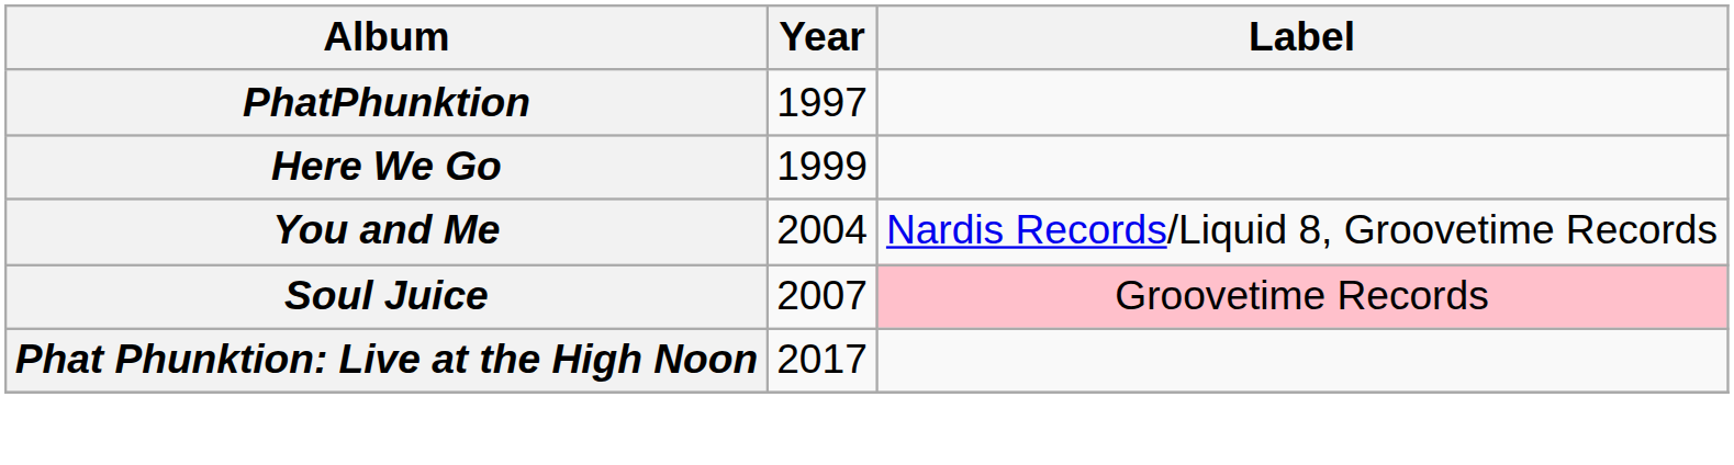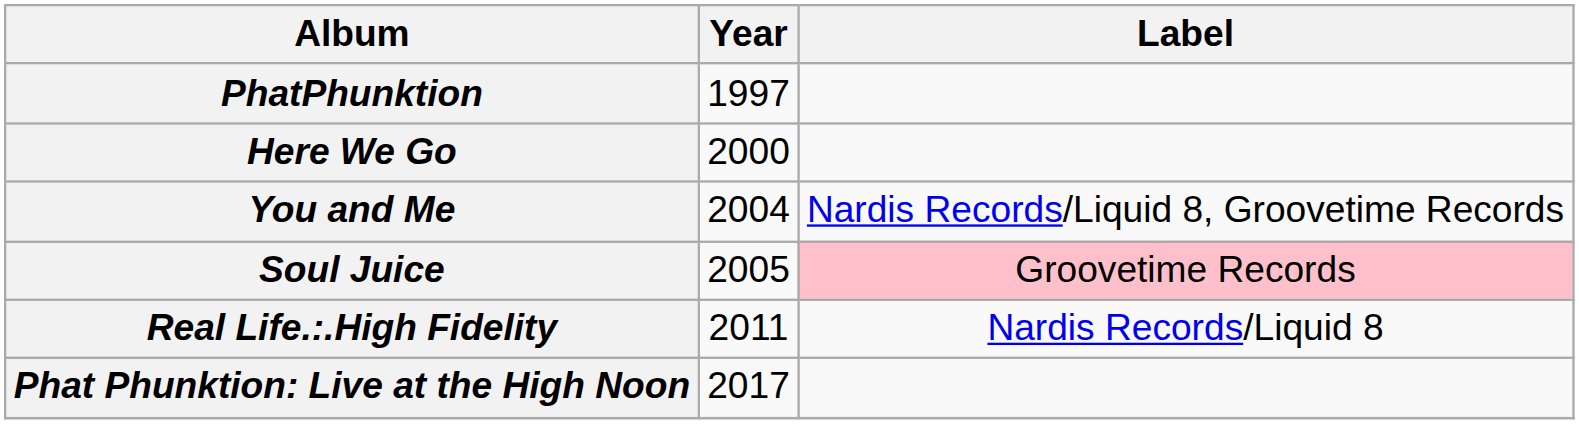Here We Go | Year: 1999 -> 2000
Soul Juice | Year: 2007 -> 2005
+ row: Real Life.:.High Fidelity | 2011 | Nardis Records/Liquid 8
